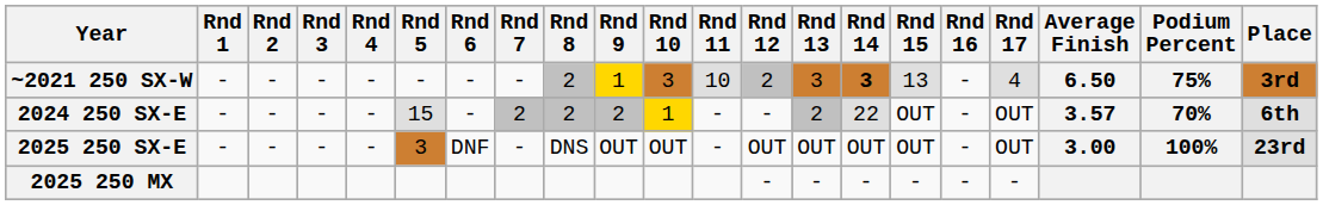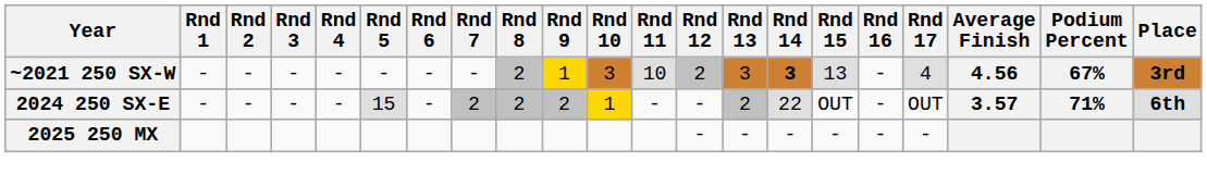~2021 250 SX-W | Average Finish: 6.50 -> 4.56
~2021 250 SX-W | Podium Percent: 75% -> 67%
2024 250 SX-E | Podium Percent: 70% -> 71%
- row: 2025 250 SX-E | - | - | - | - | 3 | DNF | - | DNS | OUT | OUT | - | OUT | OUT | OUT | OUT | - | OUT | 3.00 | 100% | 23rd
